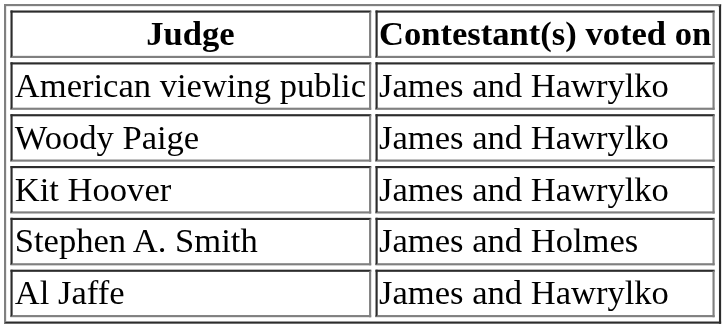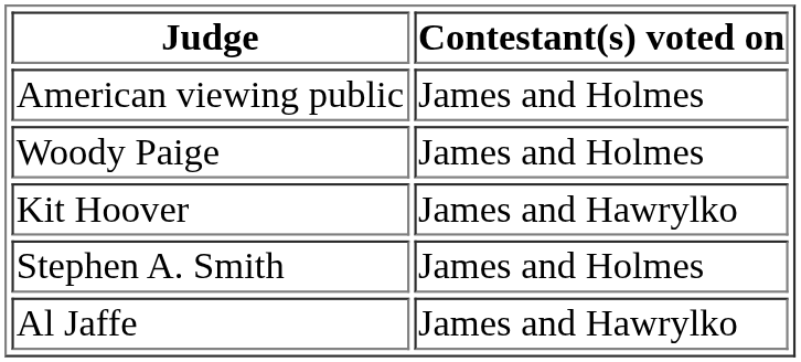American viewing public | Contestant(s) voted on: James and Hawrylko -> James and Holmes
Woody Paige | Contestant(s) voted on: James and Hawrylko -> James and Holmes
